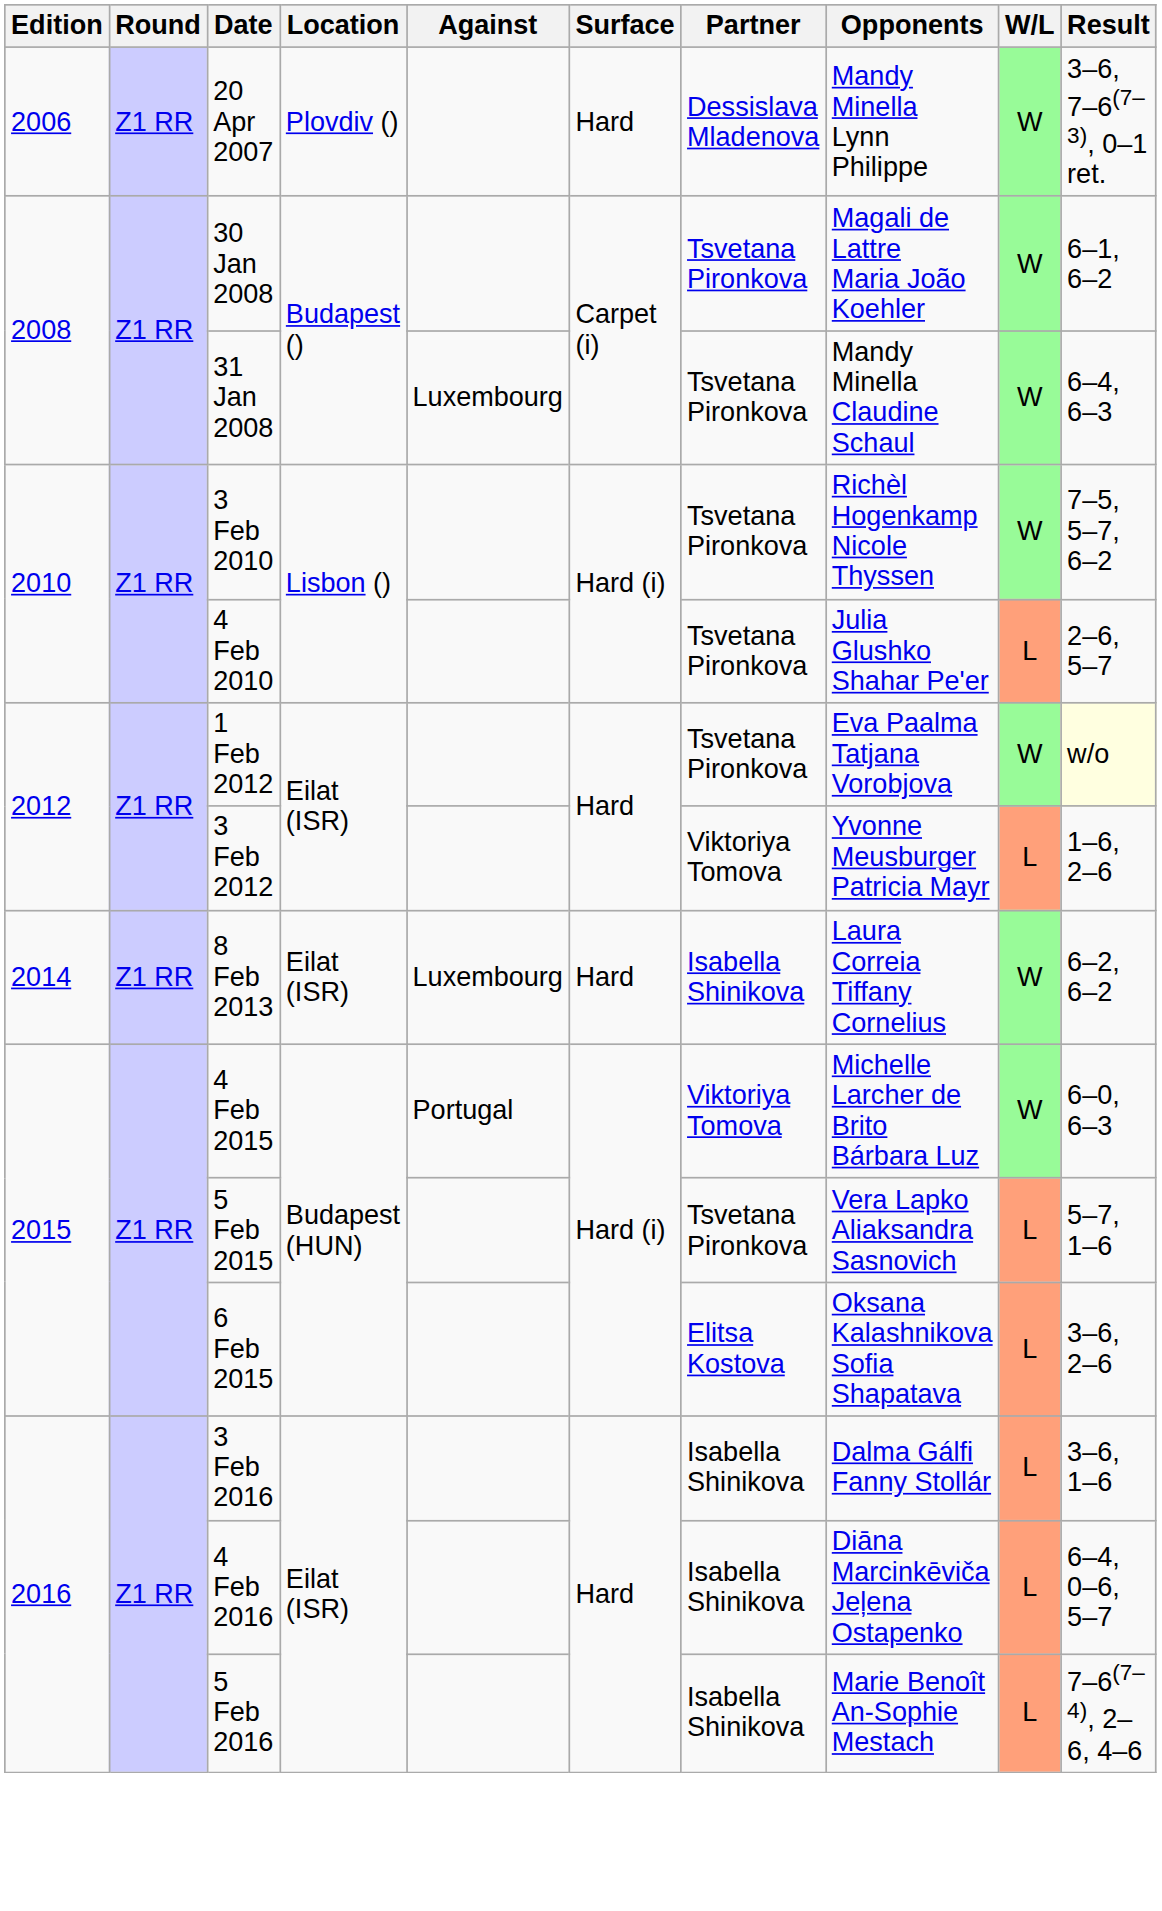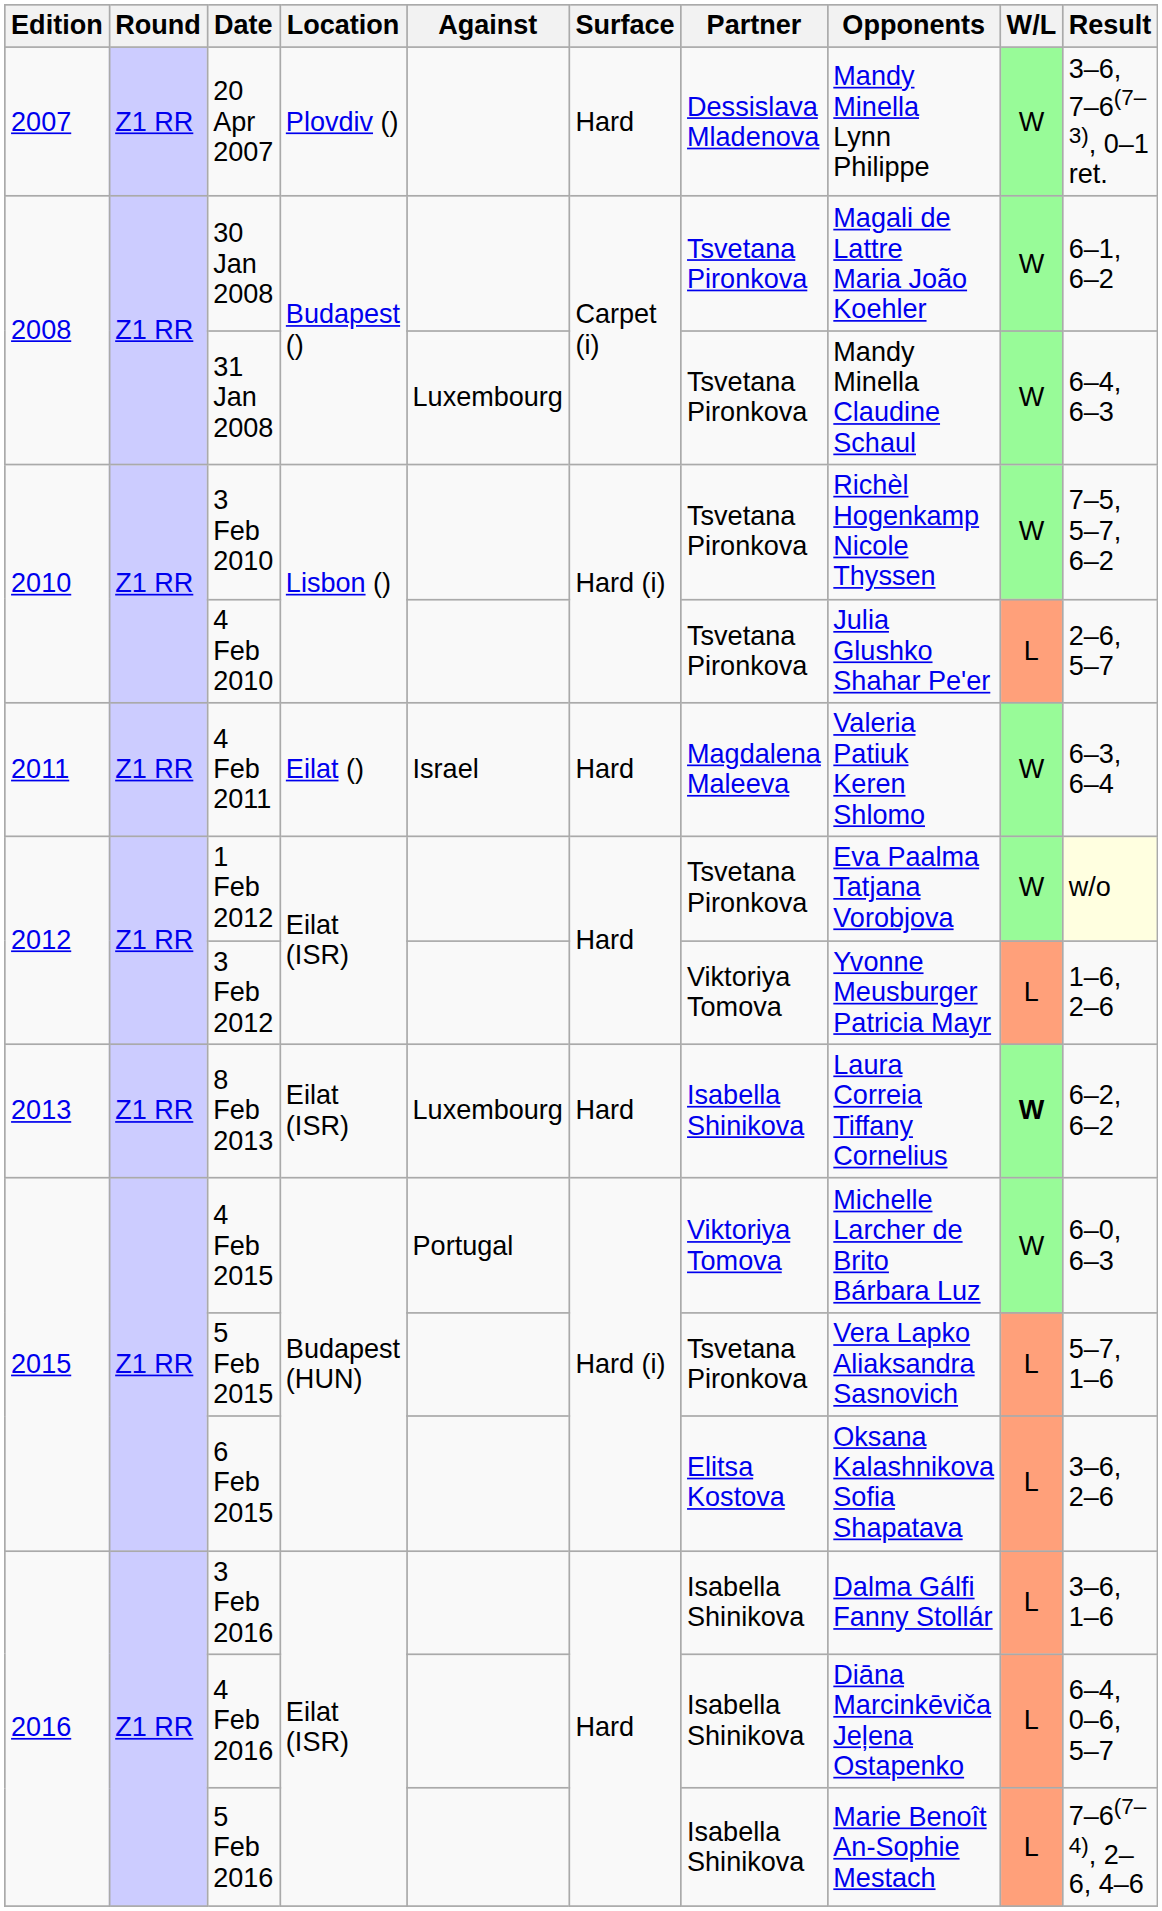20 Apr 2007 | Edition: 2006 -> 2007
+ row: 2011 | Z1 RR | 4 Feb 2011 | Eilat () | Israel | Hard | Magdalena Maleeva | Valeria Patiuk Keren Shlomo | W | 6–3, 6–4
8 Feb 2013 | Edition: 2014 -> 2013
8 Feb 2013 | W/L: normal -> bold
